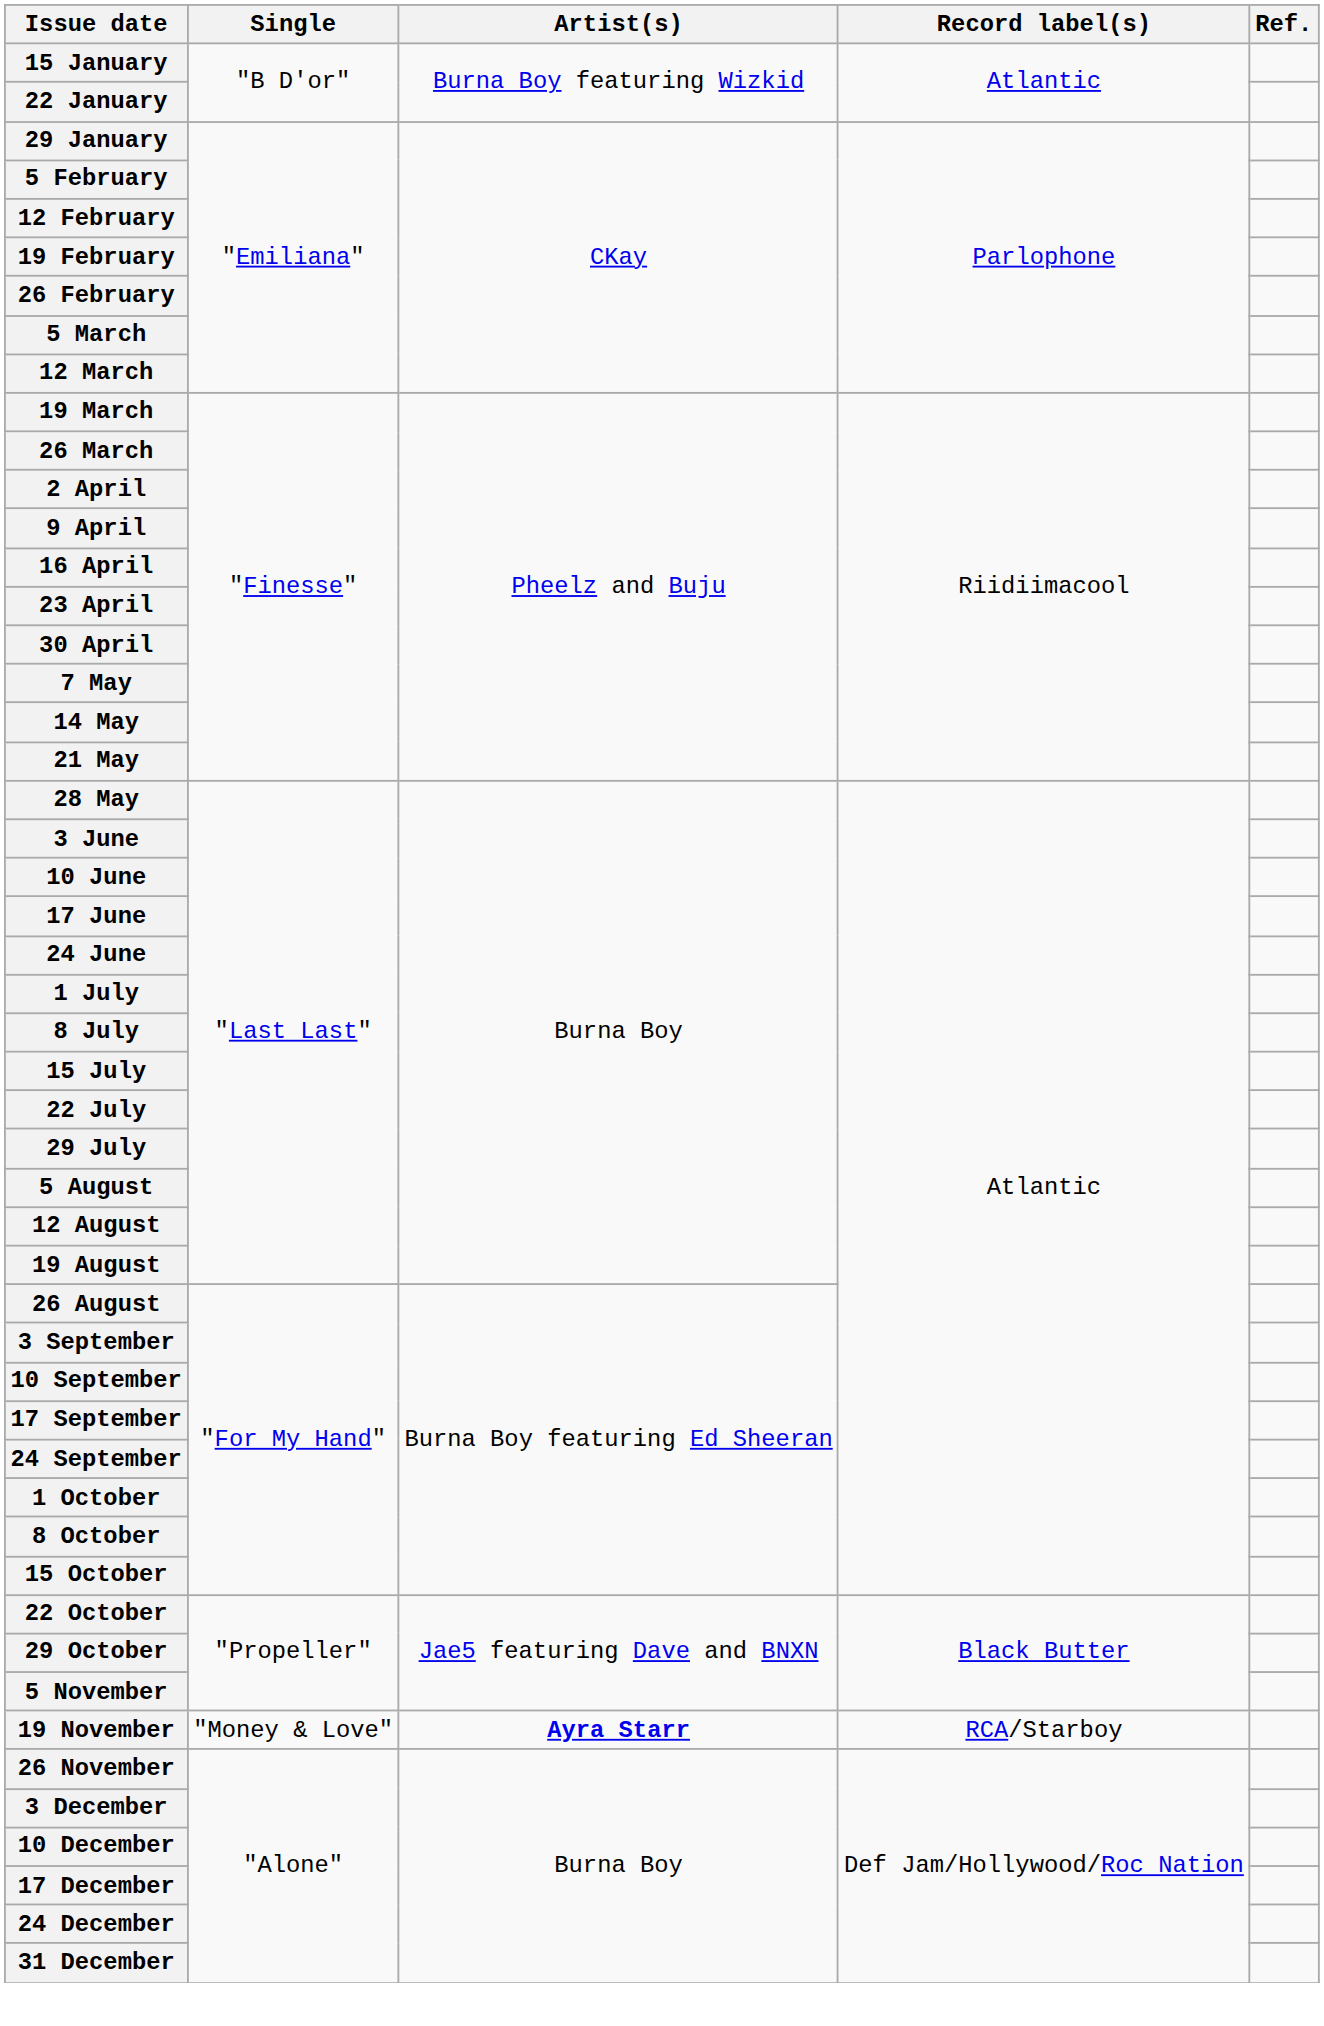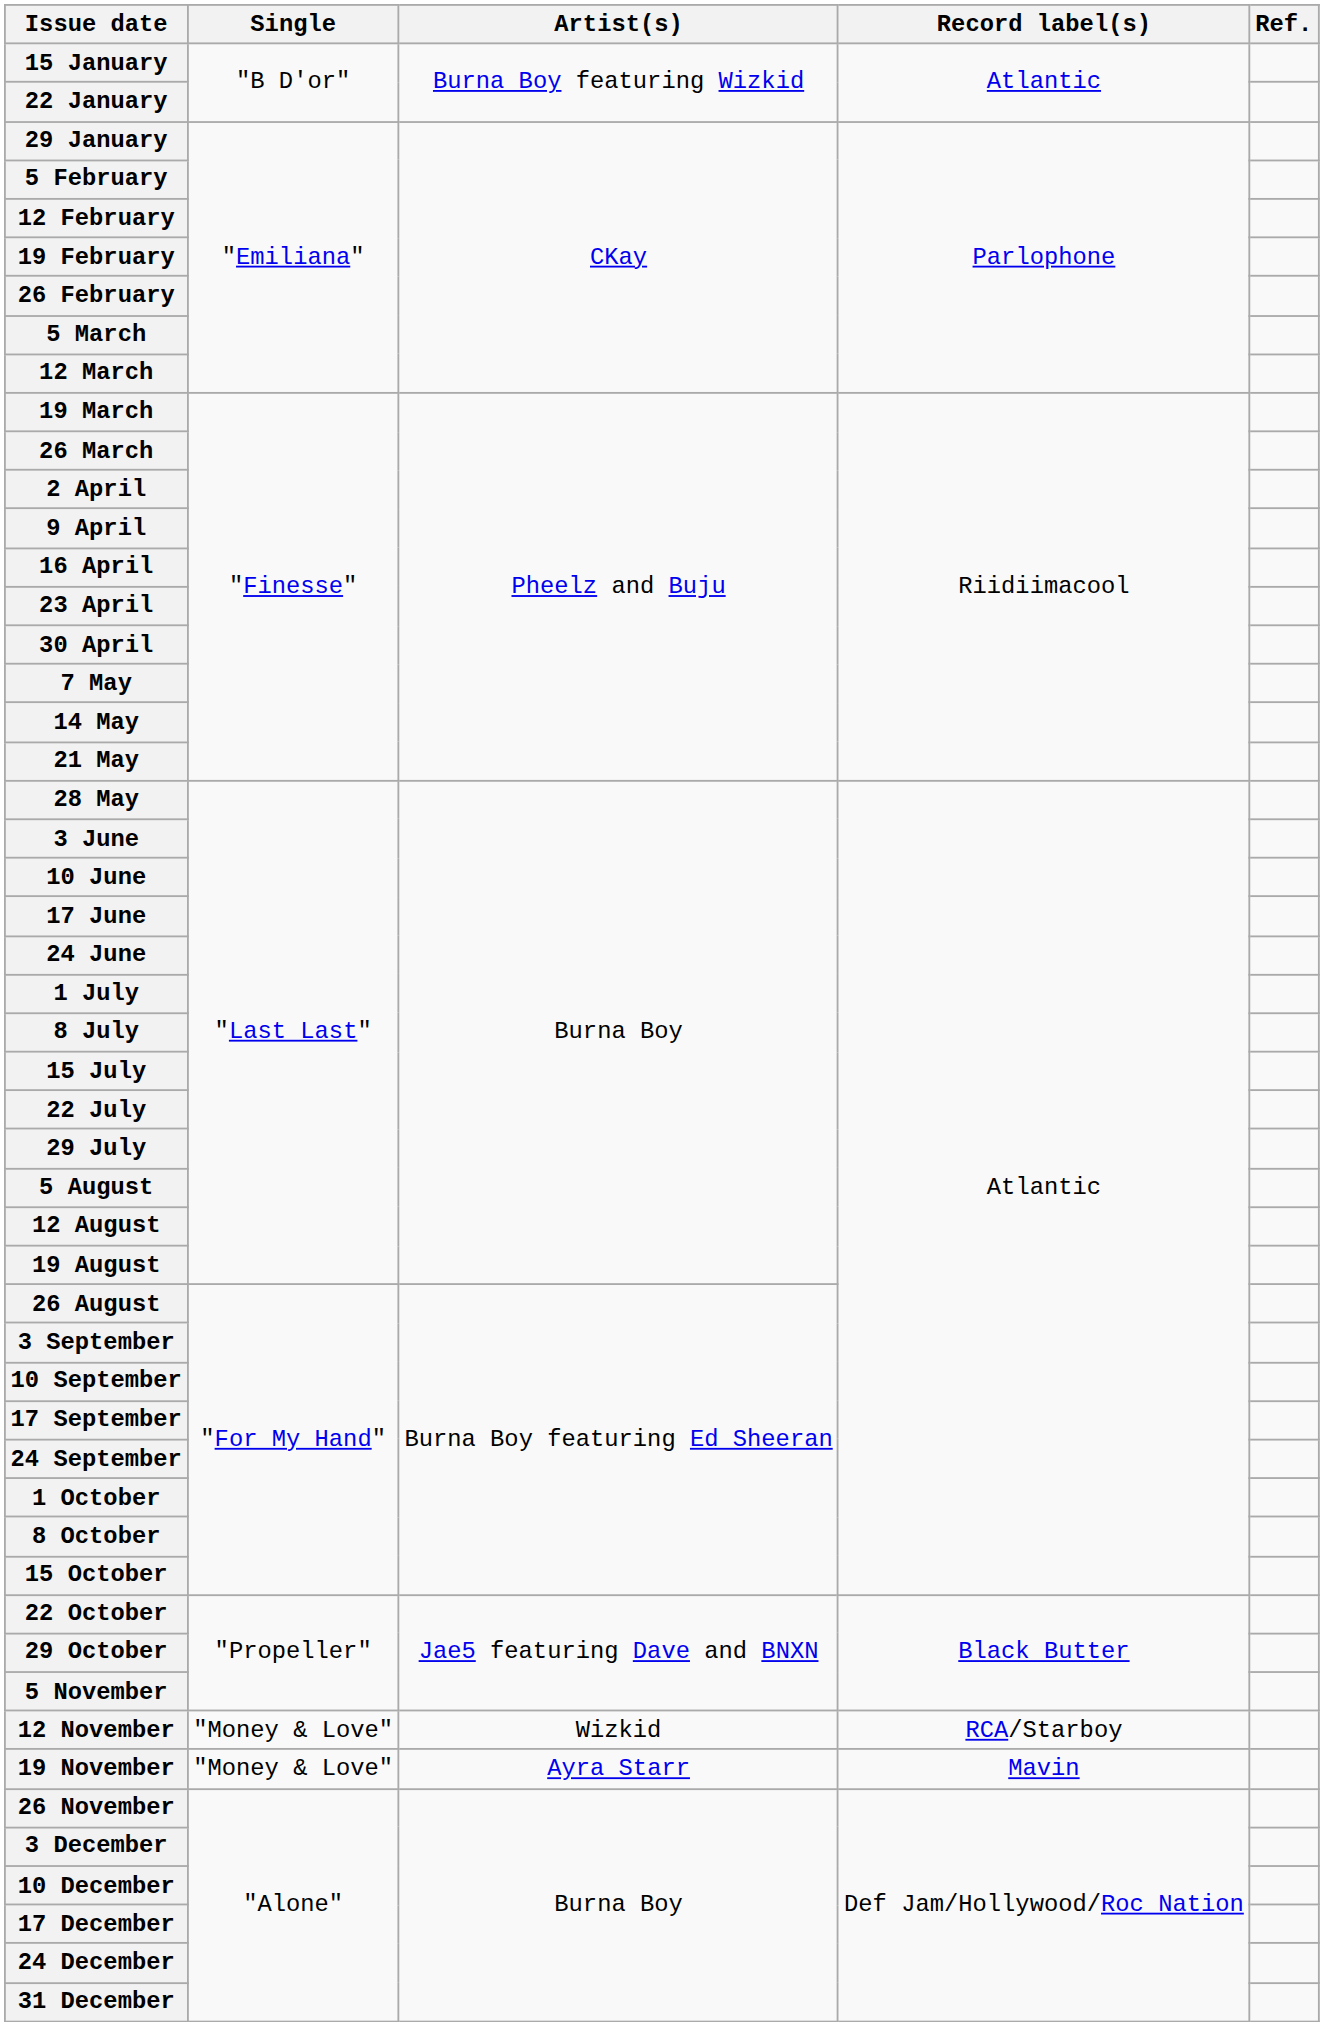+ row: 12 November | "Money & Love" | Wizkid | RCA/Starboy
19 November | Artist(s): bold -> normal
19 November | Record label(s): RCA/Starboy -> Mavin
